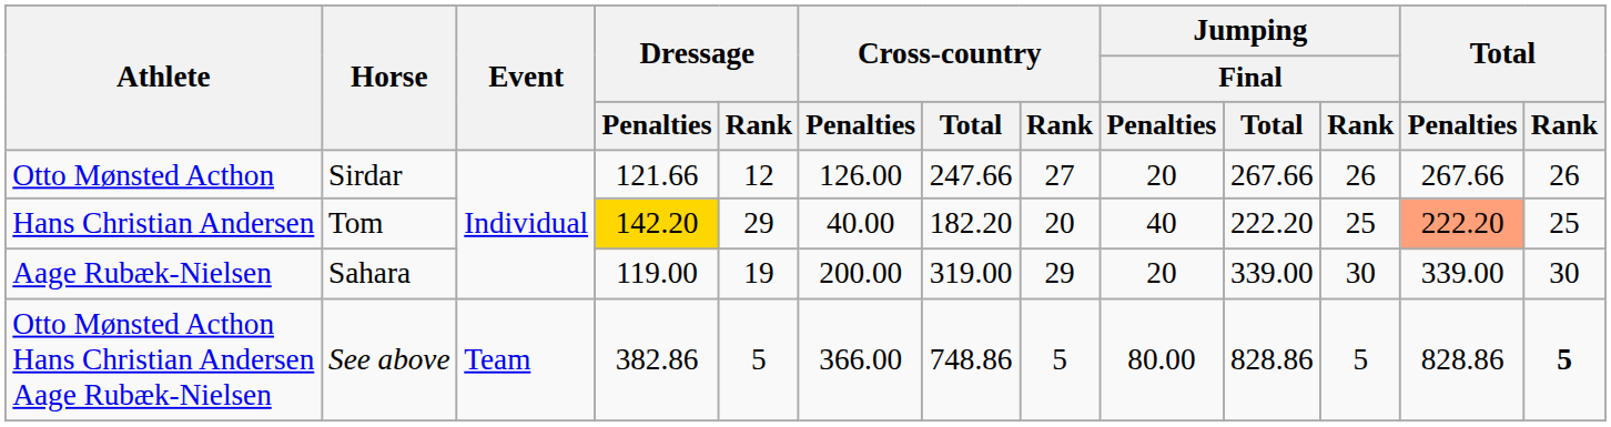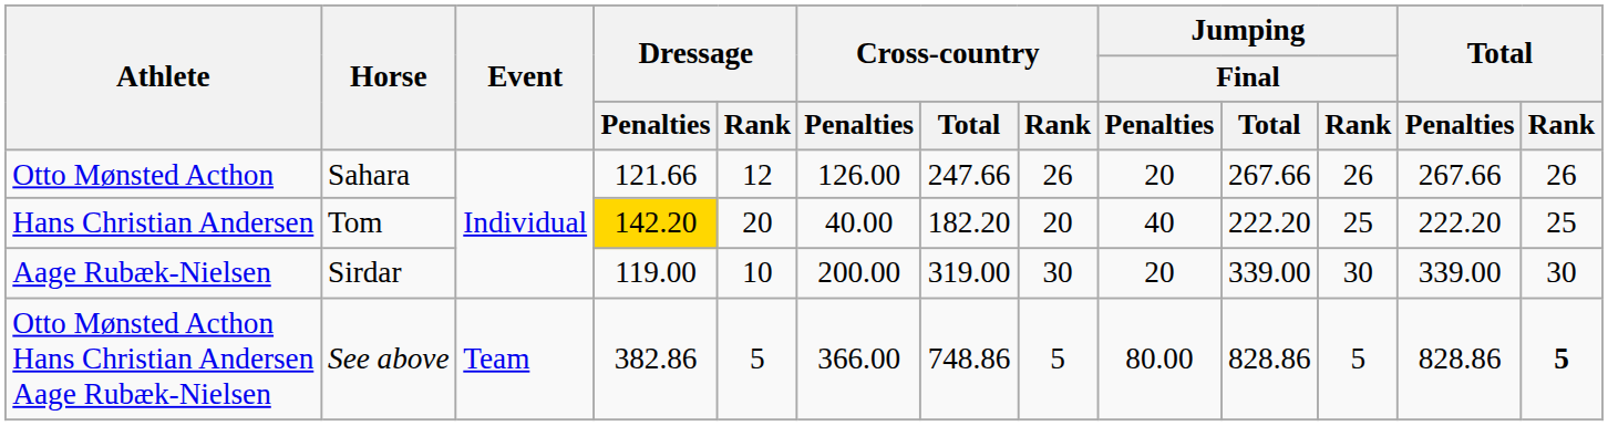Otto Mønsted Acthon | Horse: Sirdar -> Sahara
Otto Mønsted Acthon | Cross-country / Rank: 27 -> 26
Hans Christian Andersen | Dressage / Rank: 29 -> 20
Hans Christian Andersen | Total / Penalties: lightsalmon background -> no background
Aage Rubæk-Nielsen | Horse: Sahara -> Sirdar
Aage Rubæk-Nielsen | Dressage / Rank: 19 -> 10
Aage Rubæk-Nielsen | Cross-country / Rank: 29 -> 30
